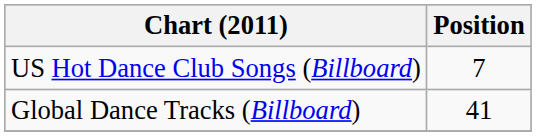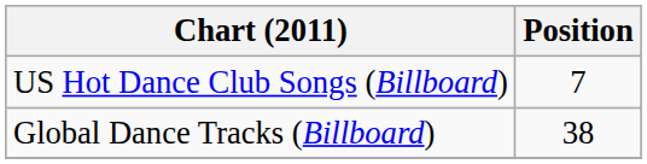Global Dance Tracks (Billboard) | Position: 41 -> 38
